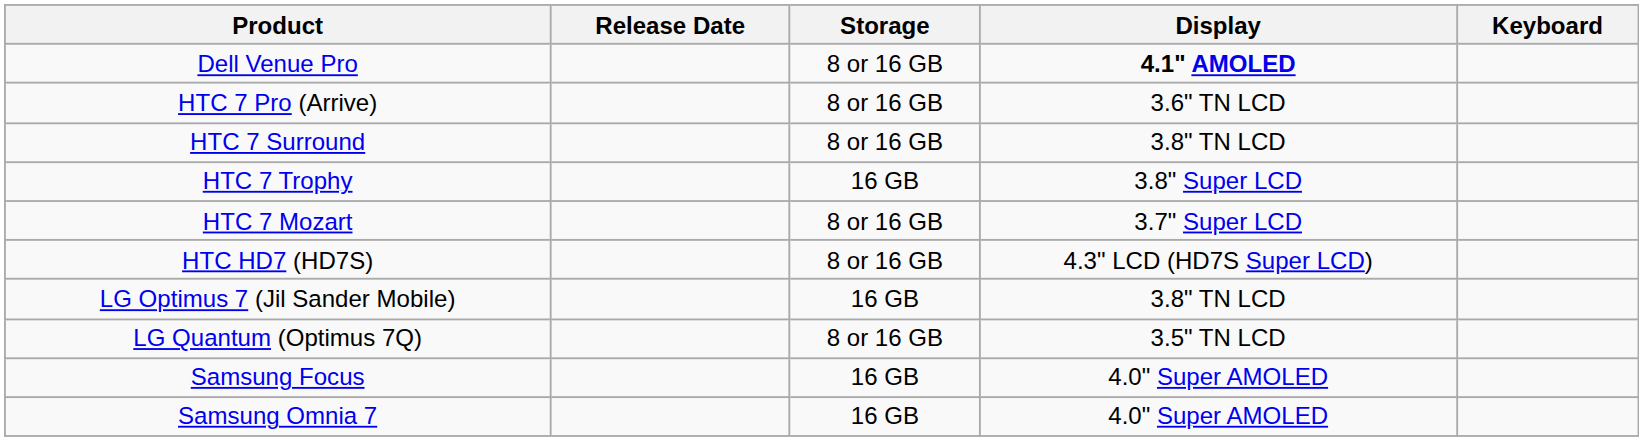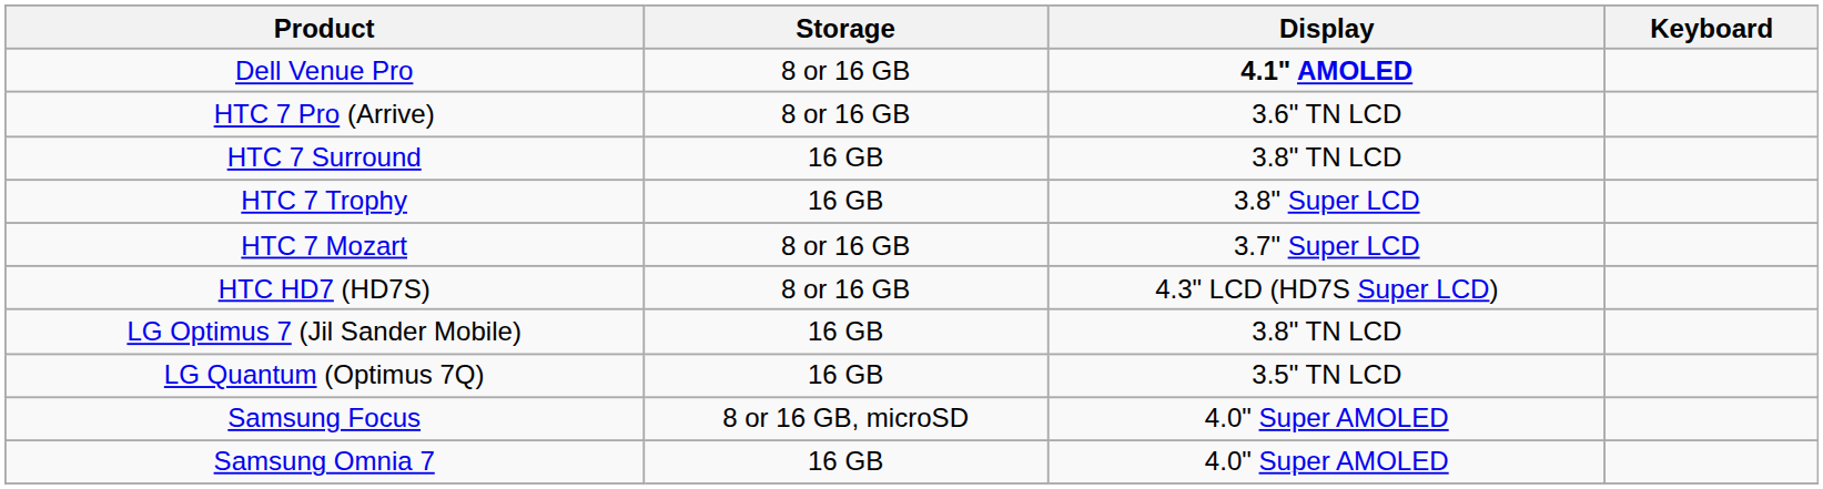- column: Release Date
HTC 7 Surround | Storage: 8 or 16 GB -> 16 GB
LG Quantum (Optimus 7Q) | Storage: 8 or 16 GB -> 16 GB
Samsung Focus | Storage: 16 GB -> 8 or 16 GB, microSD
